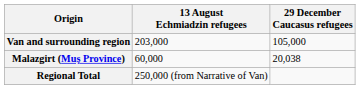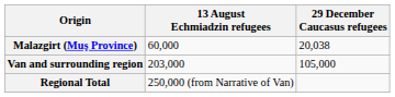rows swapped: Van and surrounding region <-> Malazgirt (Muş Province)
